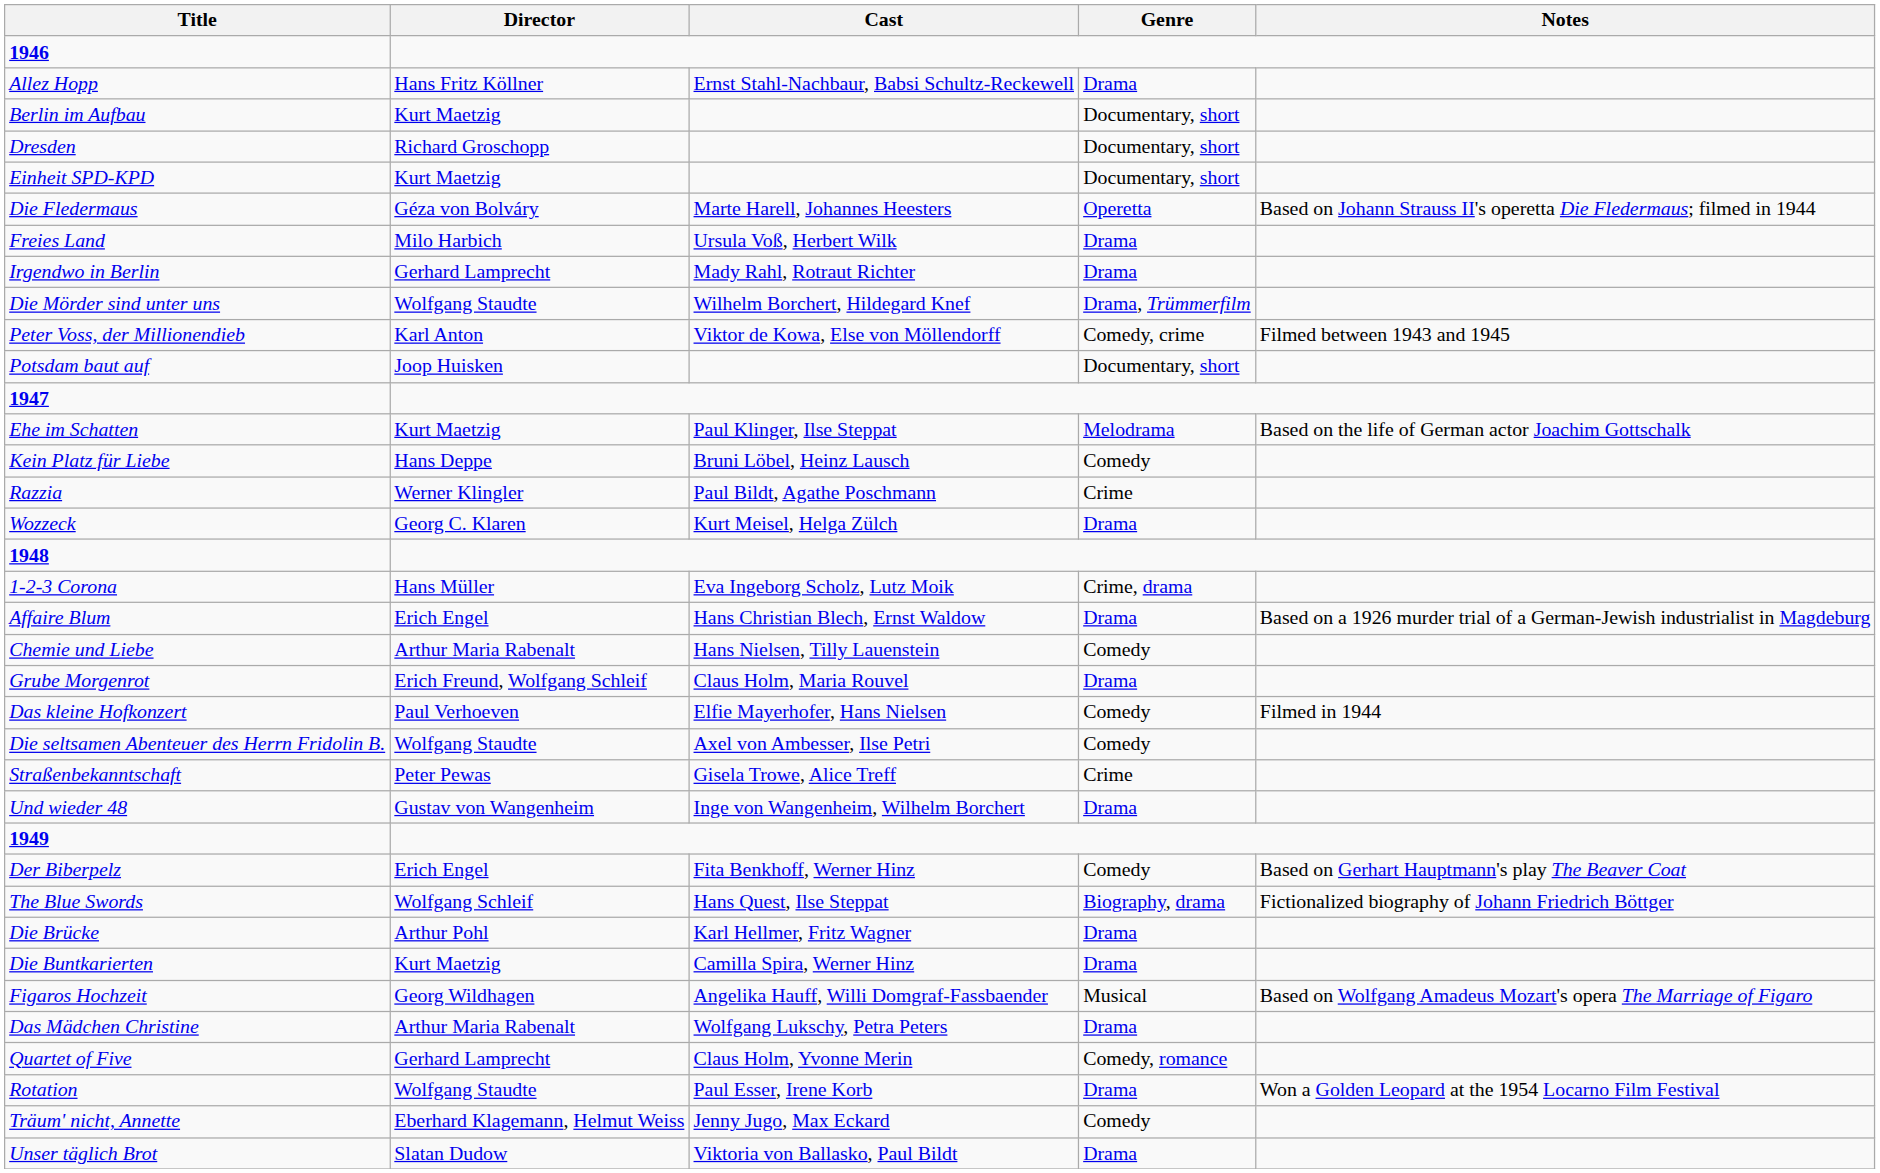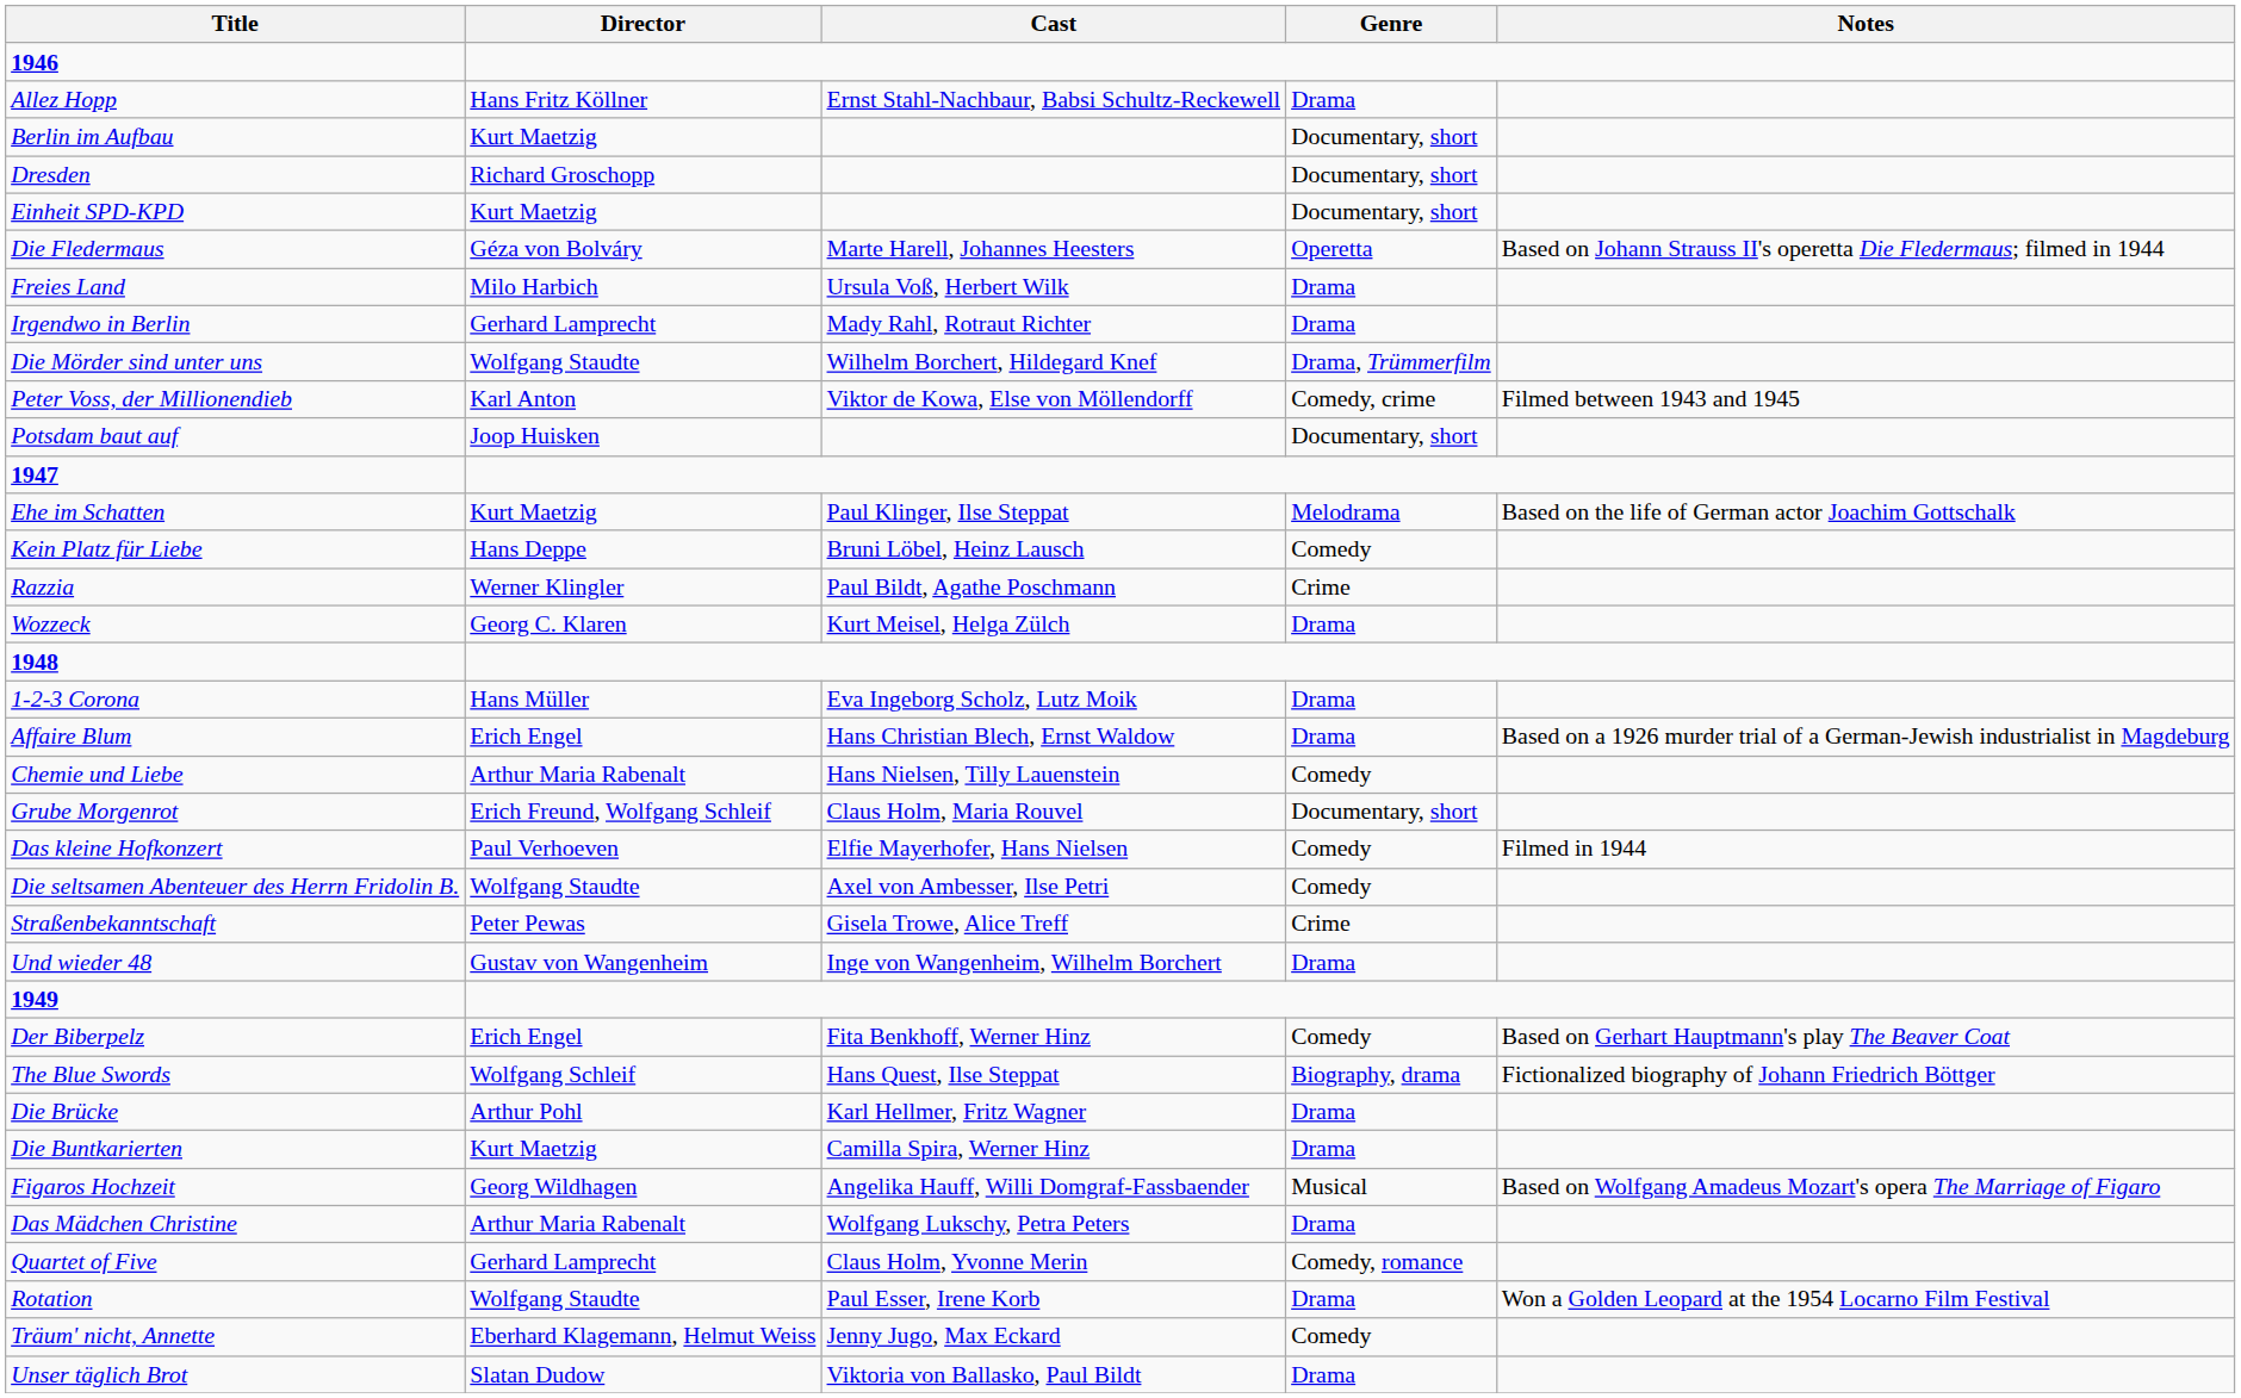1-2-3 Corona | Genre: Crime, drama -> Drama
Grube Morgenrot | Genre: Drama -> Documentary, short
